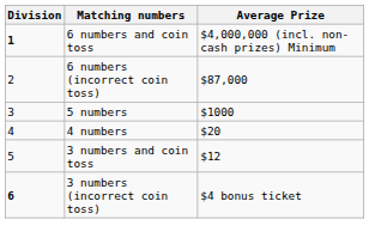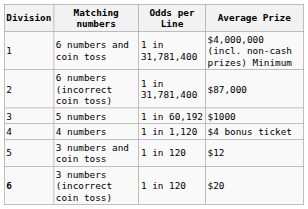+ column: Odds per Line | 1 in 31,781,400 | 1 in 31,781,400 | 1 in 60,192 | 1 in 1,120 | 1 in 120 | 1 in 120
6 numbers and coin toss | Division: bold -> normal
4 numbers | Average Prize: $20 -> $4 bonus ticket
3 numbers (incorrect coin toss) | Average Prize: $4 bonus ticket -> $20
